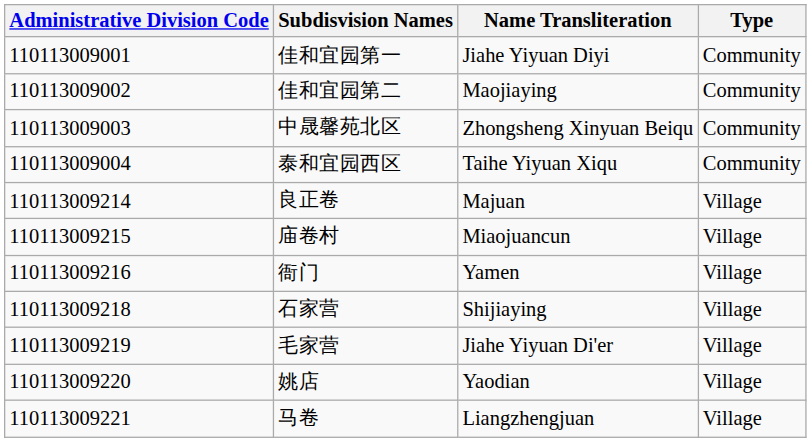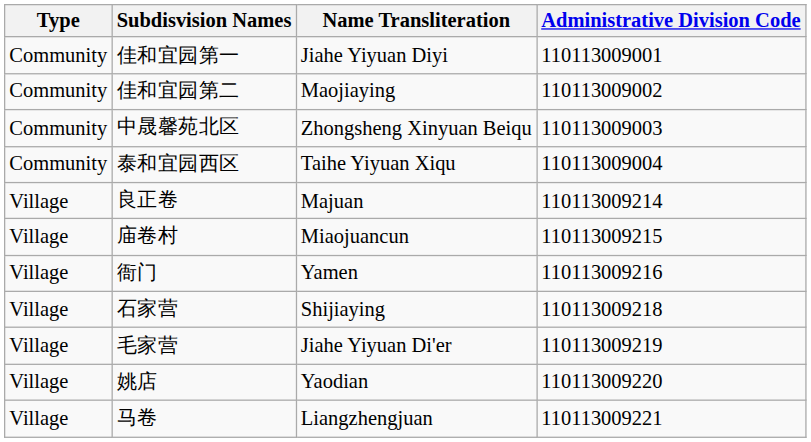columns swapped: Administrative Division Code <-> Type
